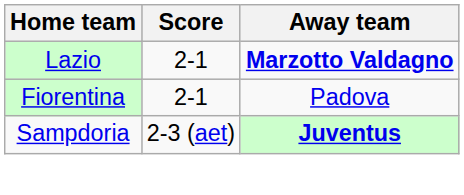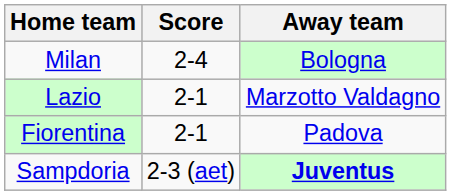+ row: Milan | 2-4 | Bologna
Lazio | Away team: bold -> normal
